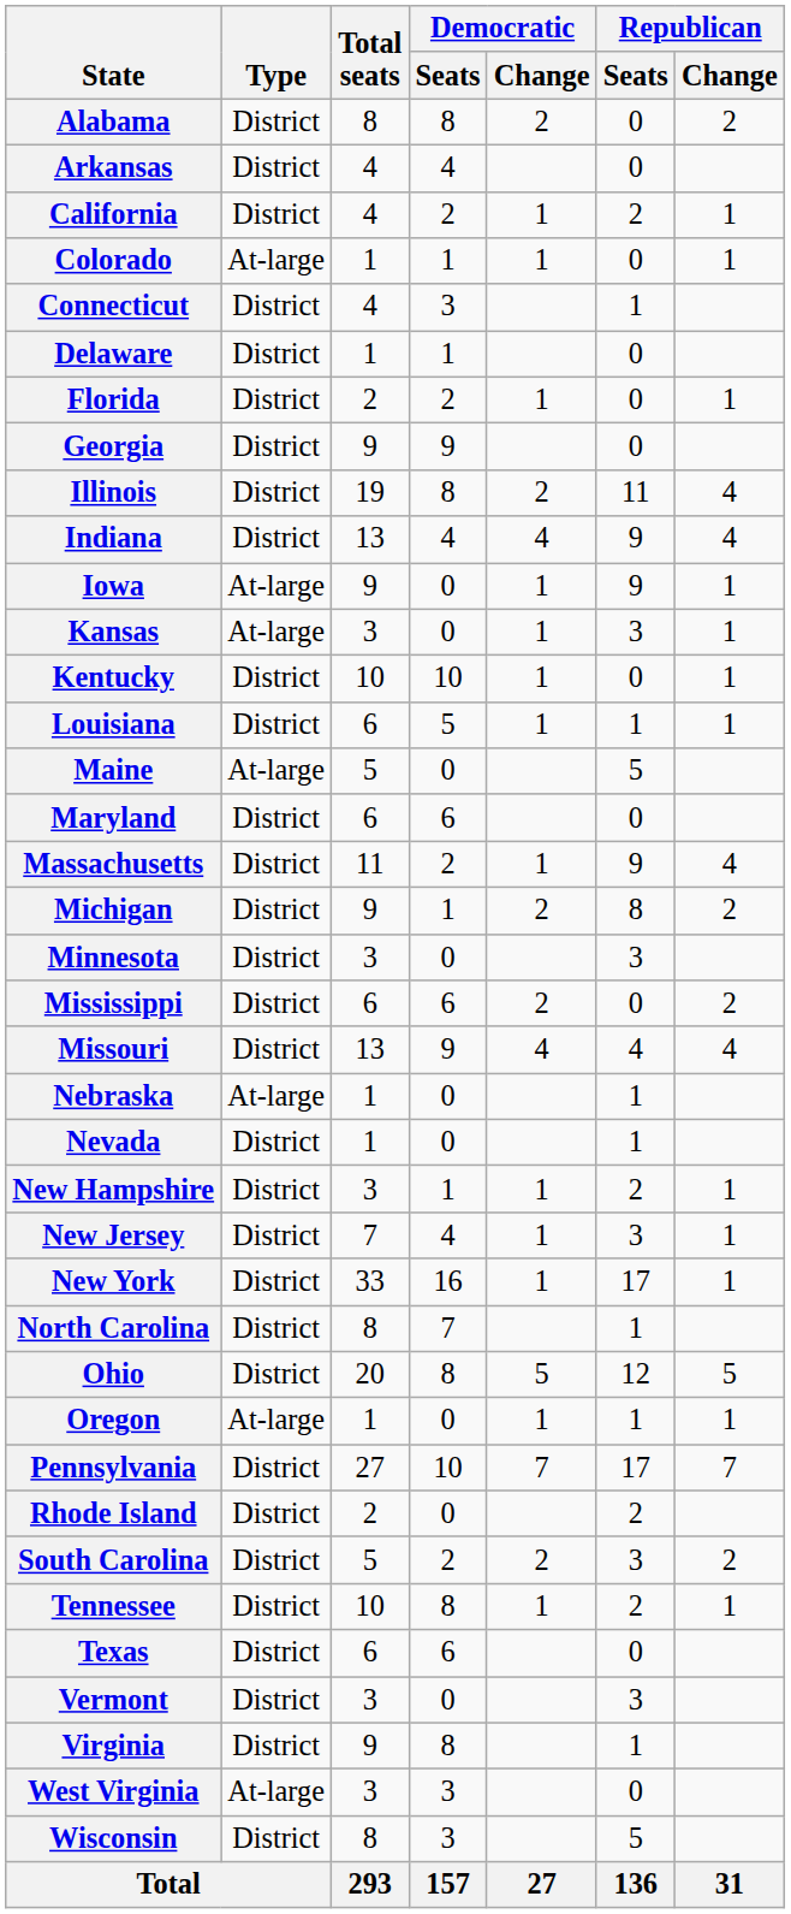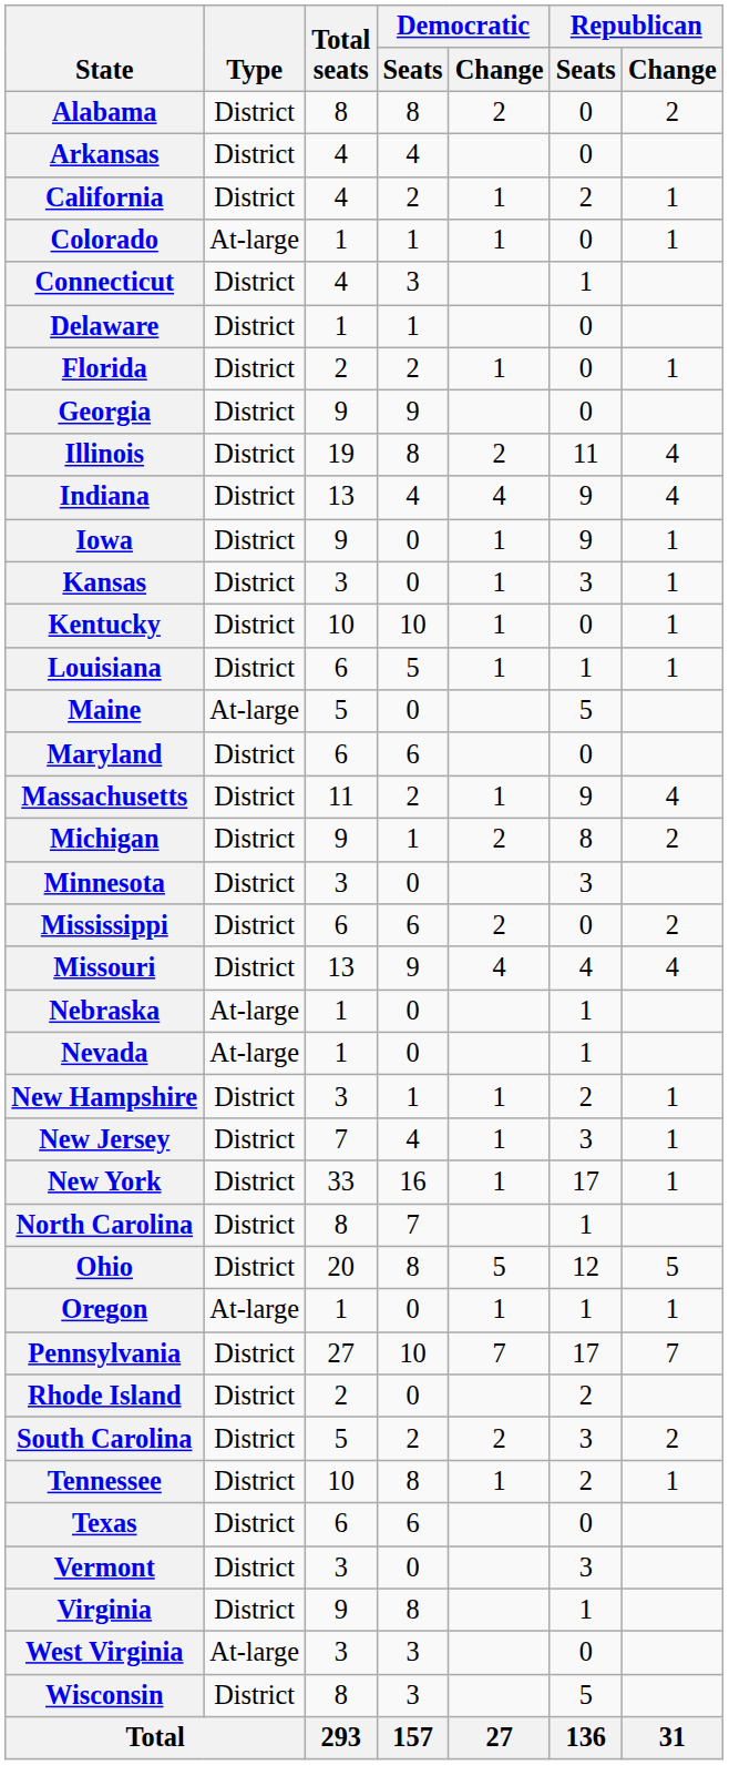Iowa | Type: At-large -> District
Kansas | Type: At-large -> District
Nevada | Type: District -> At-large
